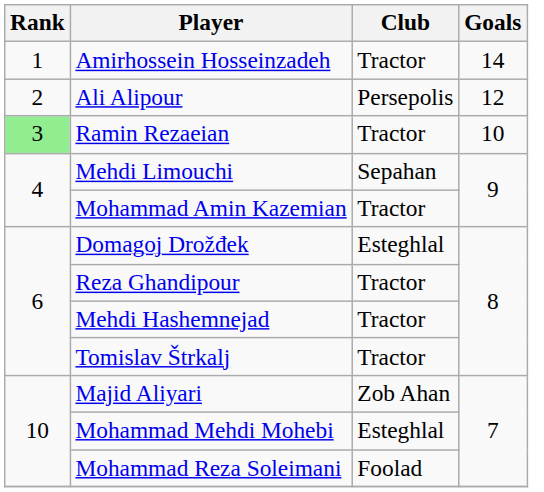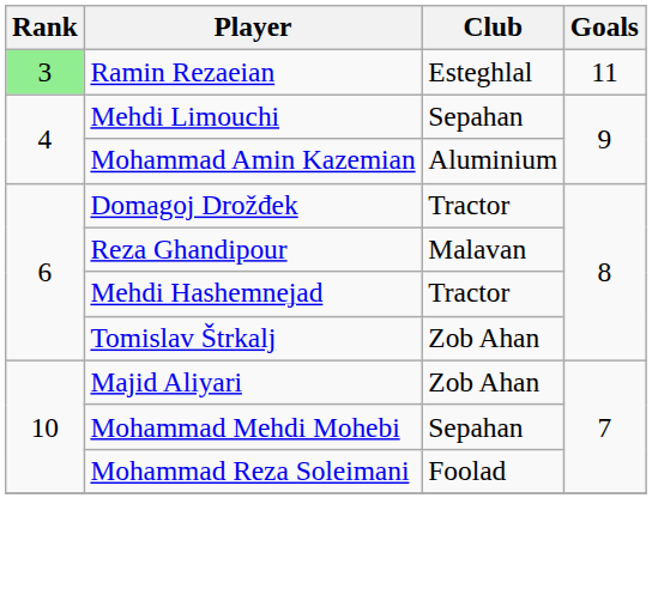- row: 1 | Amirhossein Hosseinzadeh | Tractor | 14
- row: 2 | Ali Alipour | Persepolis | 12
Ramin Rezaeian | Club: Tractor -> Esteghlal
Ramin Rezaeian | Goals: 10 -> 11
Mohammad Amin Kazemian | Club: Tractor -> Aluminium
Domagoj Drožđek | Club: Esteghlal -> Tractor
Reza Ghandipour | Club: Tractor -> Malavan
Tomislav Štrkalj | Club: Tractor -> Zob Ahan
Mohammad Mehdi Mohebi | Club: Esteghlal -> Sepahan
